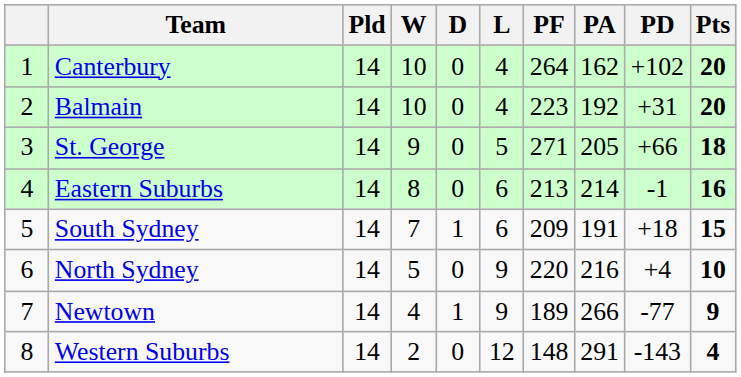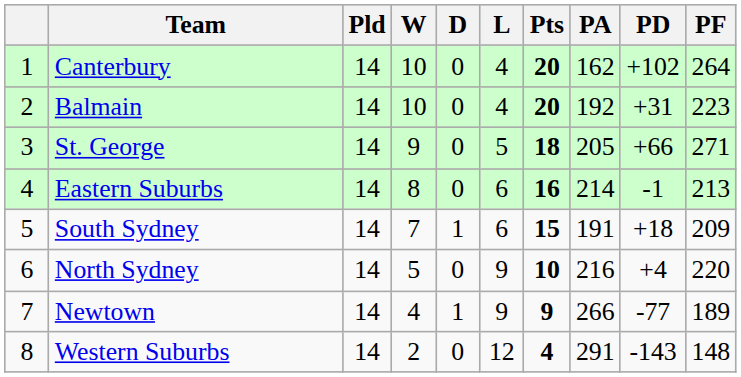columns swapped: PF <-> Pts
